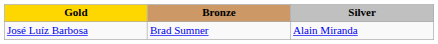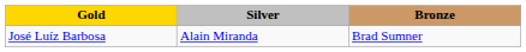columns swapped: Silver <-> Bronze
